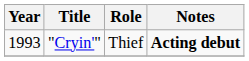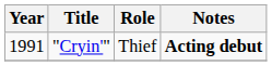"Cryin'" | Year: 1993 -> 1991
